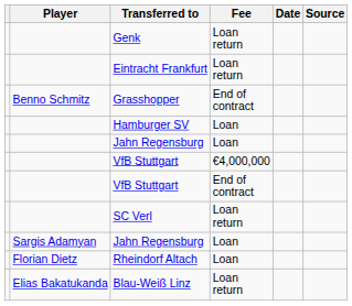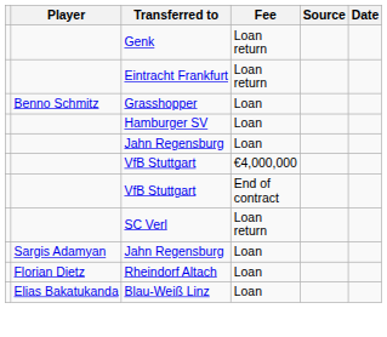columns swapped: Date <-> Source
Grasshopper | Fee: End of contract -> Loan
Blau-Weiß Linz | Fee: Loan return -> Loan
